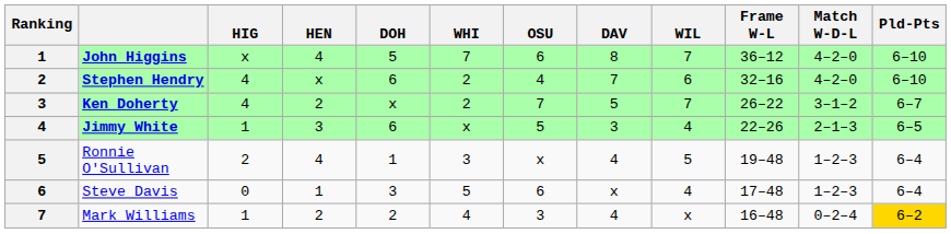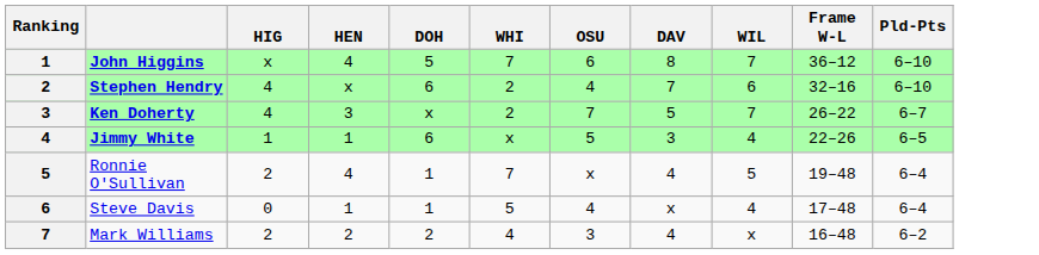- column: Match W-D-L | 4–2–0 | 4–2–0 | 3–1–2 | 2–1–3 | 1–2–3 | 1–2–3 | 0–2–4
Ken Doherty | HEN: 2 -> 3
Jimmy White | HEN: 3 -> 1
Ronnie O'Sullivan | WHI: 3 -> 7
Steve Davis | DOH: 3 -> 1
Steve Davis | OSU: 6 -> 4
Mark Williams | HIG: 1 -> 2
Mark Williams | Pld-Pts: gold background -> no background
